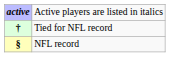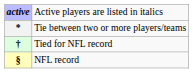+ row: * | Tie between two or more players/teams
